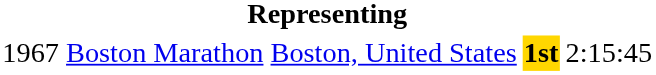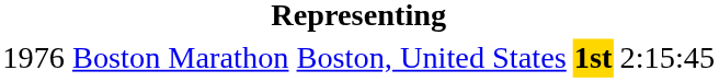Boston Marathon | column 1: 1967 -> 1976
